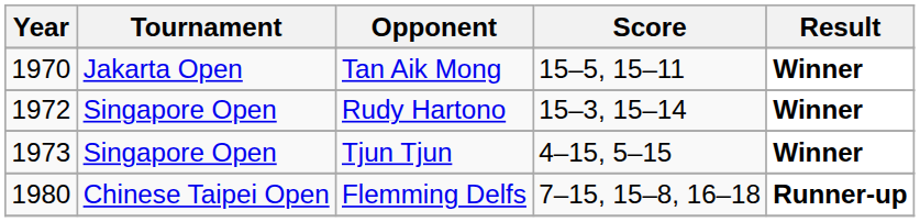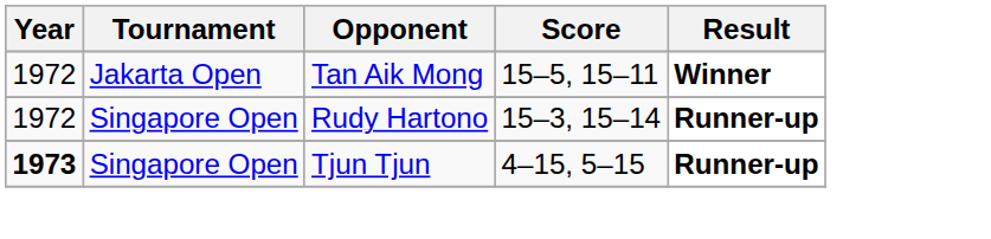Tan Aik Mong | Year: 1970 -> 1972
Rudy Hartono | Result: Winner -> Runner-up
Tjun Tjun | Year: normal -> bold
Tjun Tjun | Result: Winner -> Runner-up
- row: 1980 | Chinese Taipei Open | Flemming Delfs | 7–15, 15–8, 16–18 | Runner-up
